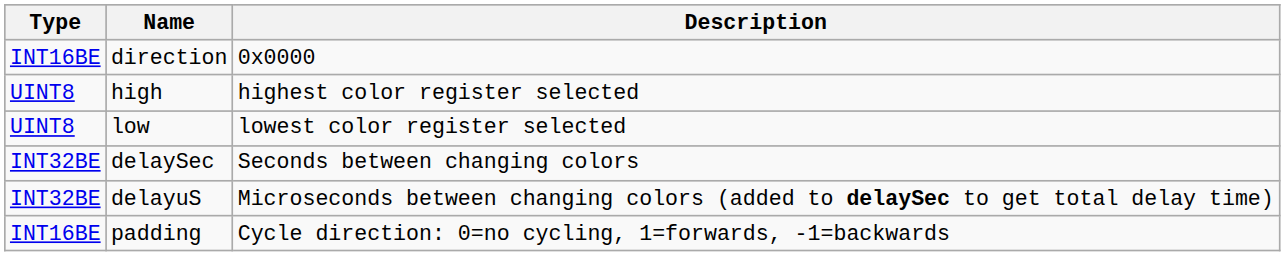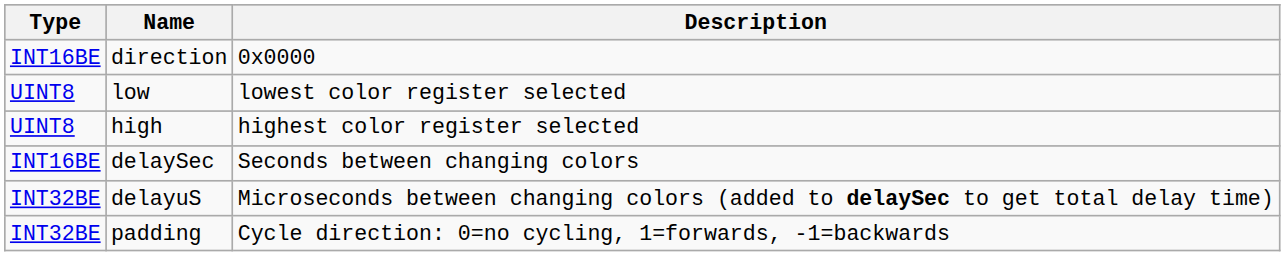rows swapped: low <-> high
delaySec | Type: INT32BE -> INT16BE
padding | Type: INT16BE -> INT32BE
